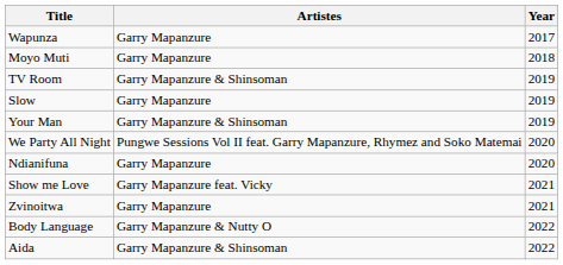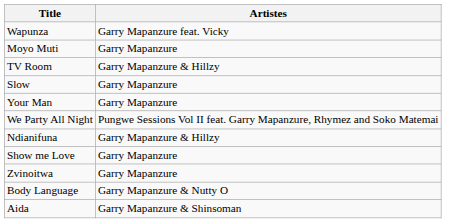- column: Year | 2017 | 2018 | 2019 | 2019 | 2019 | 2020 | 2020 | 2021 | 2021 | 2022 | 2022
Wapunza | Artistes: Garry Mapanzure -> Garry Mapanzure feat. Vicky
TV Room | Artistes: Garry Mapanzure & Shinsoman -> Garry Mapanzure & Hillzy
Your Man | Artistes: Garry Mapanzure & Shinsoman -> Garry Mapanzure
Ndianifuna | Artistes: Garry Mapanzure -> Garry Mapanzure & Hillzy
Show me Love | Artistes: Garry Mapanzure feat. Vicky -> Garry Mapanzure
